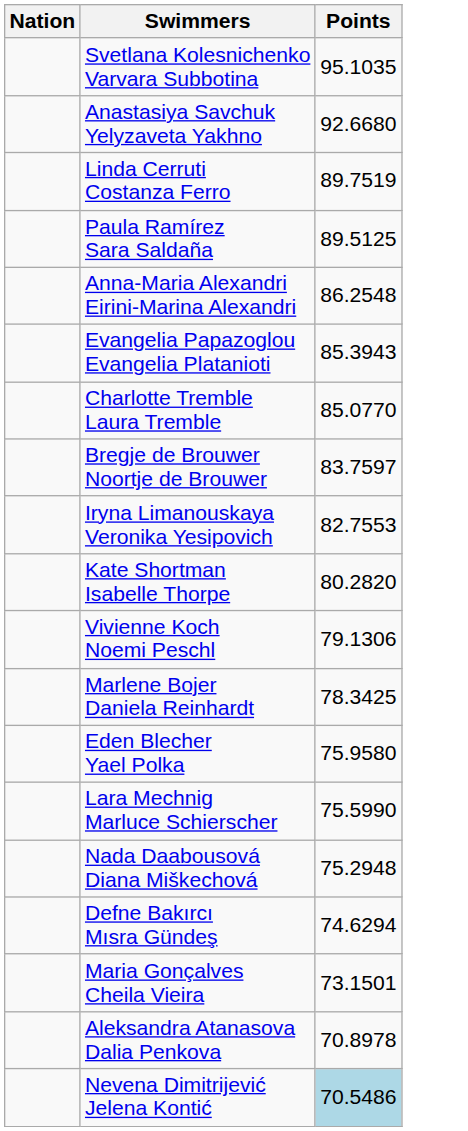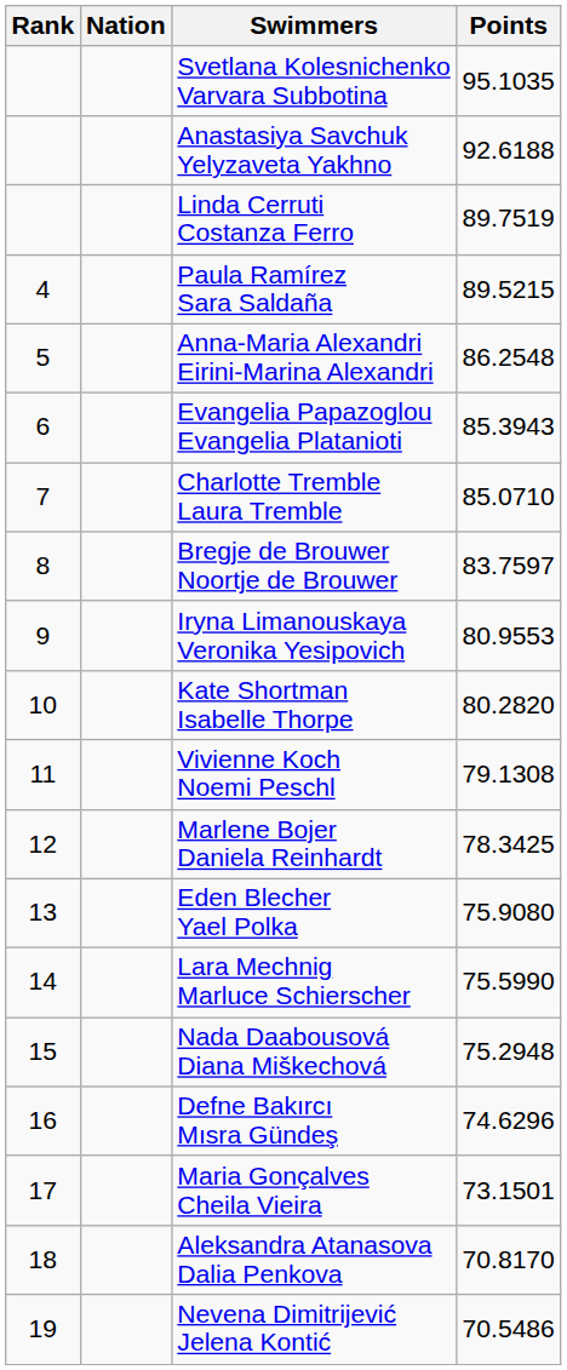+ column: Rank | 4 | 5 | 6 | 7 | 8 | 9 | 10 | 11 | 12 | 13 | 14 | 15 | 16 | 17 | 18 | 19
Anastasiya Savchuk Yelyzaveta Yakhno | Points: 92.6680 -> 92.6188
Paula Ramírez Sara Saldaña | Points: 89.5125 -> 89.5215
Charlotte Tremble Laura Tremble | Points: 85.0770 -> 85.0710
Iryna Limanouskaya Veronika Yesipovich | Points: 82.7553 -> 80.9553
Vivienne Koch Noemi Peschl | Points: 79.1306 -> 79.1308
Eden Blecher Yael Polka | Points: 75.9580 -> 75.9080
Defne Bakırcı Mısra Gündeş | Points: 74.6294 -> 74.6296
Aleksandra Atanasova Dalia Penkova | Points: 70.8978 -> 70.8170
Nevena Dimitrijević Jelena Kontić | Points: lightblue background -> no background
